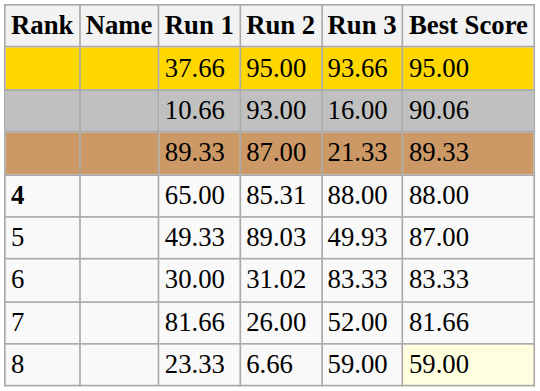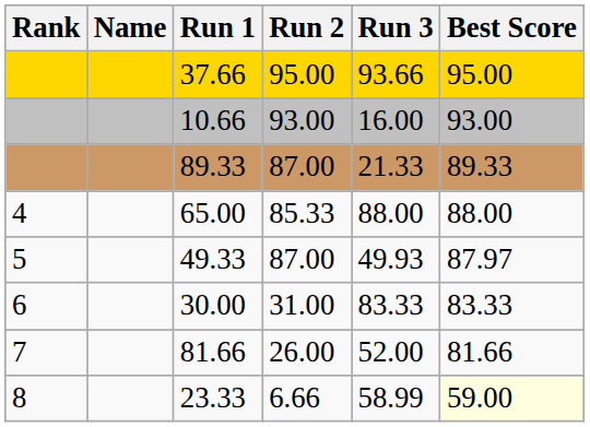10.66 | Best Score: 90.06 -> 93.00
65.00 | Rank: bold -> normal
65.00 | Run 2: 85.31 -> 85.33
49.33 | Run 2: 89.03 -> 87.00
49.33 | Best Score: 87.00 -> 87.97
30.00 | Run 2: 31.02 -> 31.00
23.33 | Run 3: 59.00 -> 58.99
